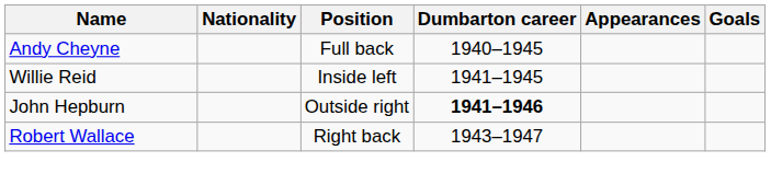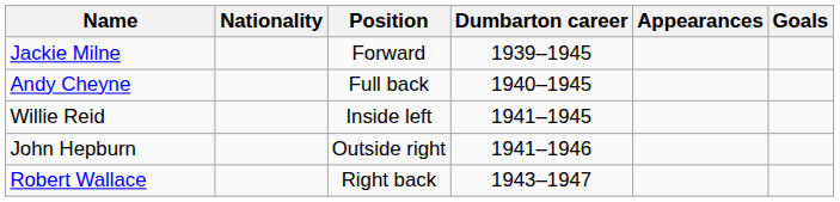+ row: Jackie Milne | Forward | 1939–1945
John Hepburn | Dumbarton career: bold -> normal
